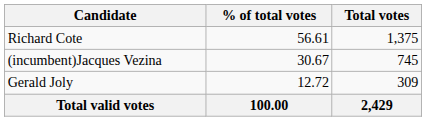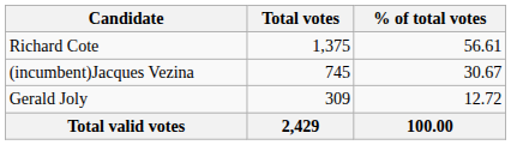columns swapped: Total votes <-> % of total votes
